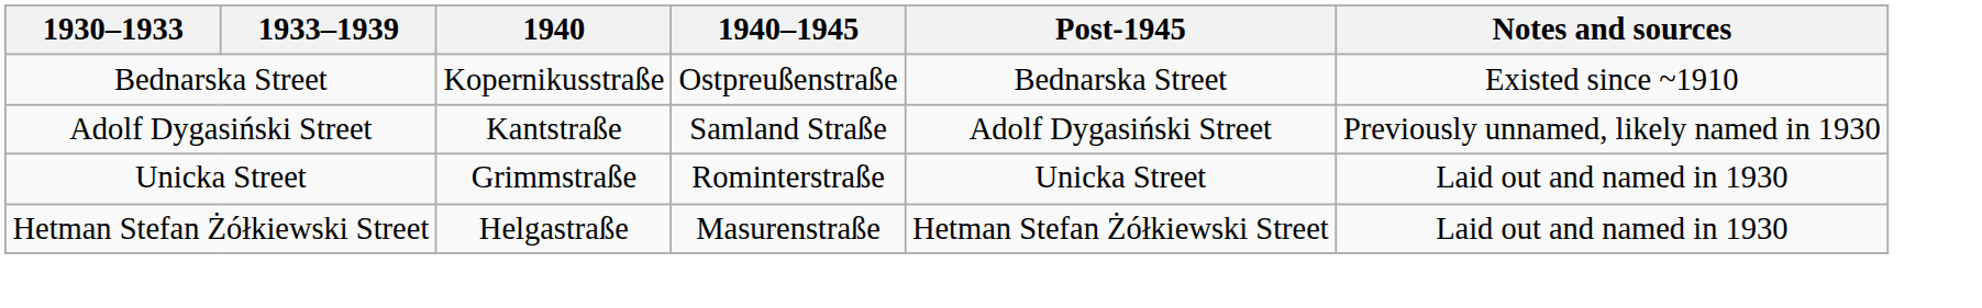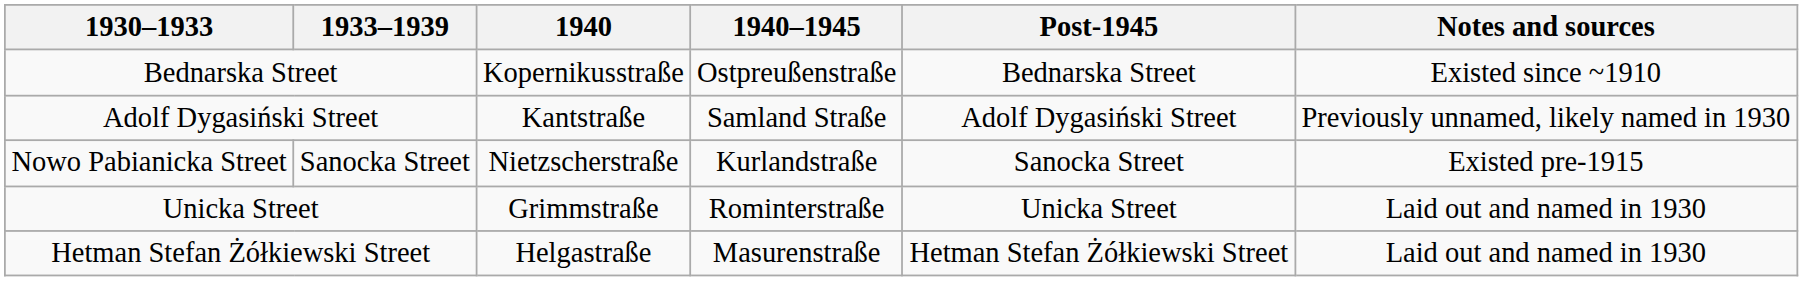+ row: Nowo Pabianicka Street | Sanocka Street | Nietzscherstraße | Kurlandstraße | Sanocka Street | Existed pre-1915
